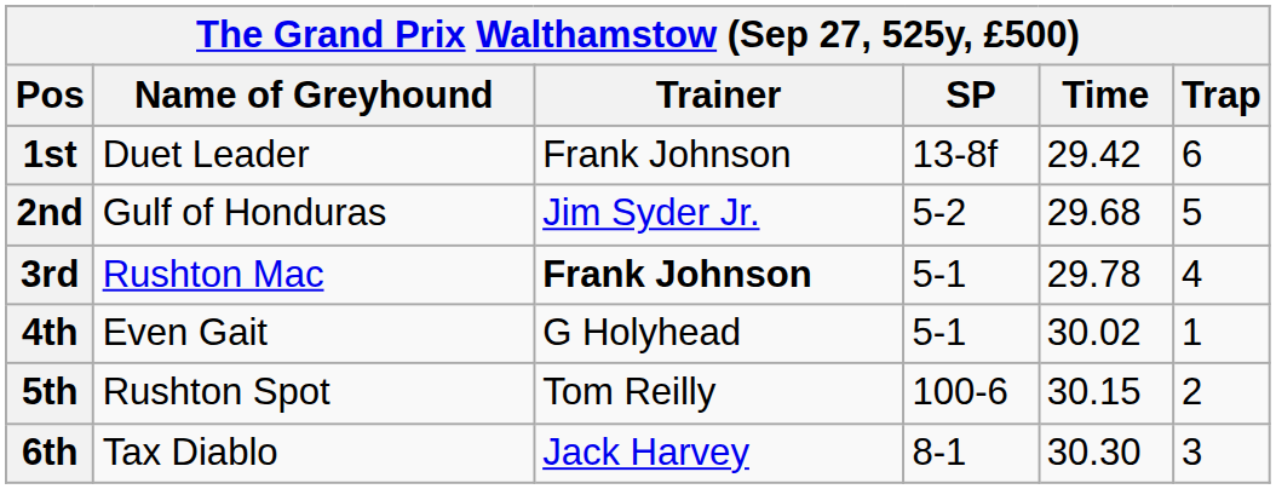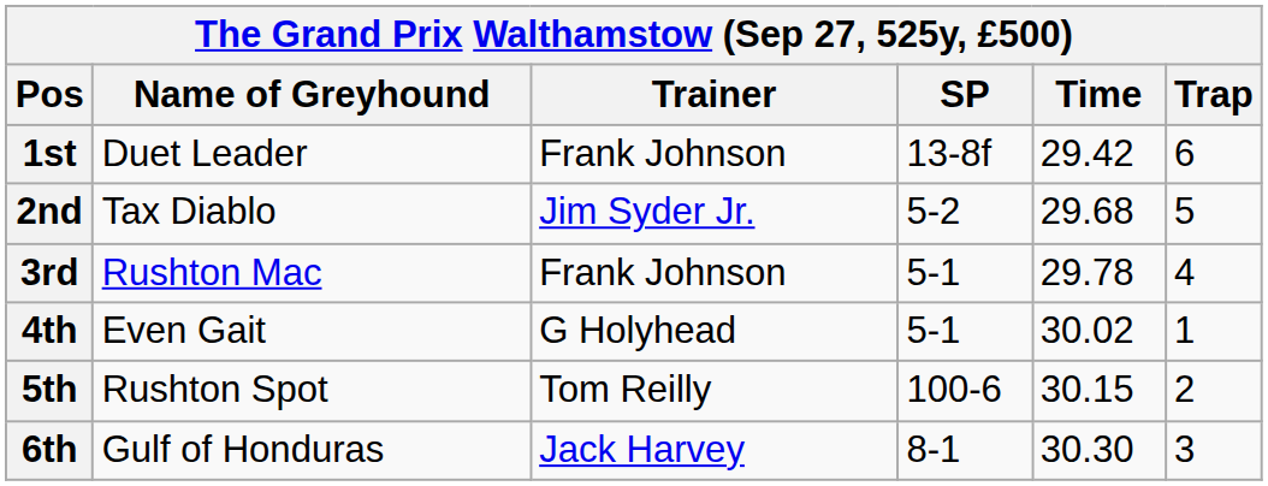2nd | Name of Greyhound: Gulf of Honduras -> Tax Diablo
3rd | Trainer: bold -> normal
6th | Name of Greyhound: Tax Diablo -> Gulf of Honduras
